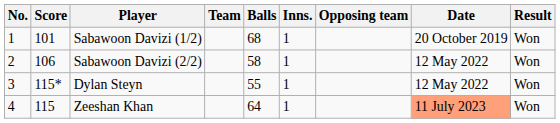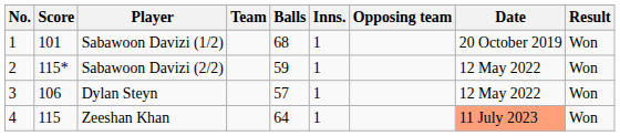Sabawoon Davizi (2/2) | Score: 106 -> 115*
Sabawoon Davizi (2/2) | Balls: 58 -> 59
Dylan Steyn | Score: 115* -> 106
Dylan Steyn | Balls: 55 -> 57
